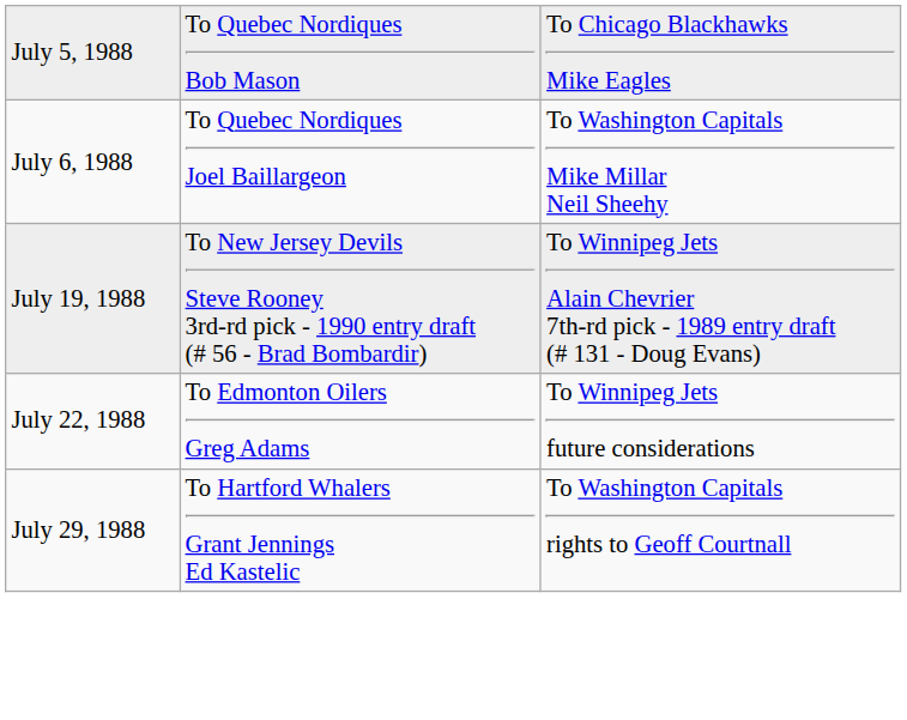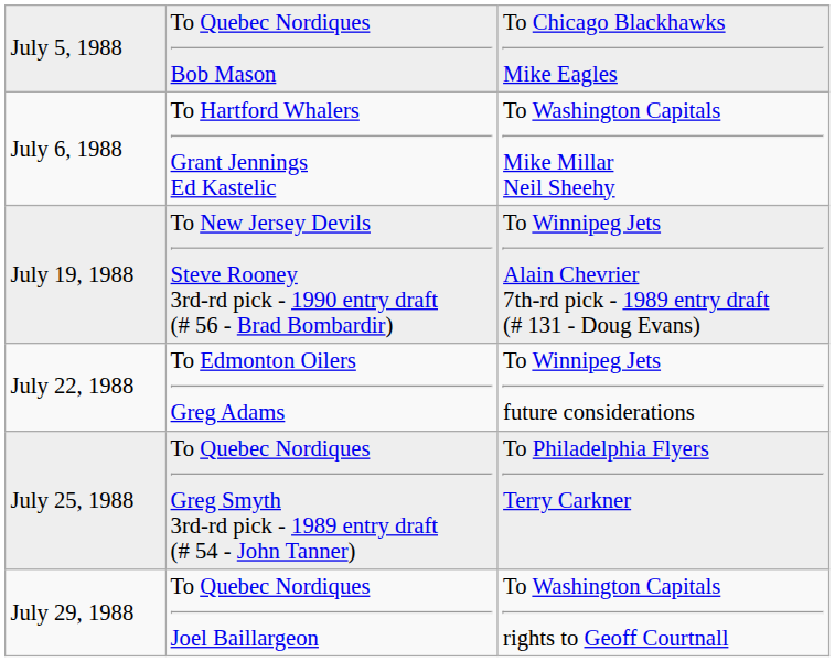July 6, 1988 | column 2: To Quebec Nordiques Joel Baillargeon -> To Hartford Whalers Grant Jennings Ed Kastelic
+ row: July 25, 1988 | To Quebec Nordiques Greg Smyth 3rd-rd pick - 1989 entry draft (# 54 - John Tanner) | To Philadelphia Flyers Terry Carkner
July 29, 1988 | column 2: To Hartford Whalers Grant Jennings Ed Kastelic -> To Quebec Nordiques Joel Baillargeon
